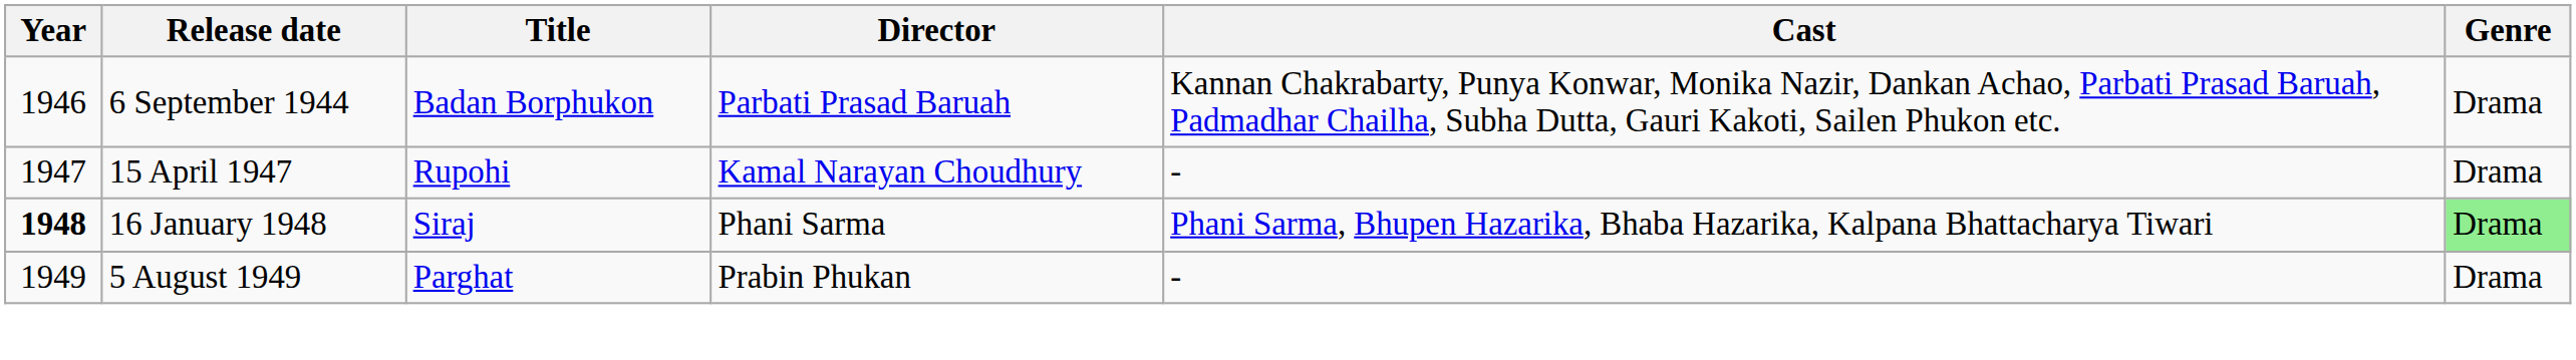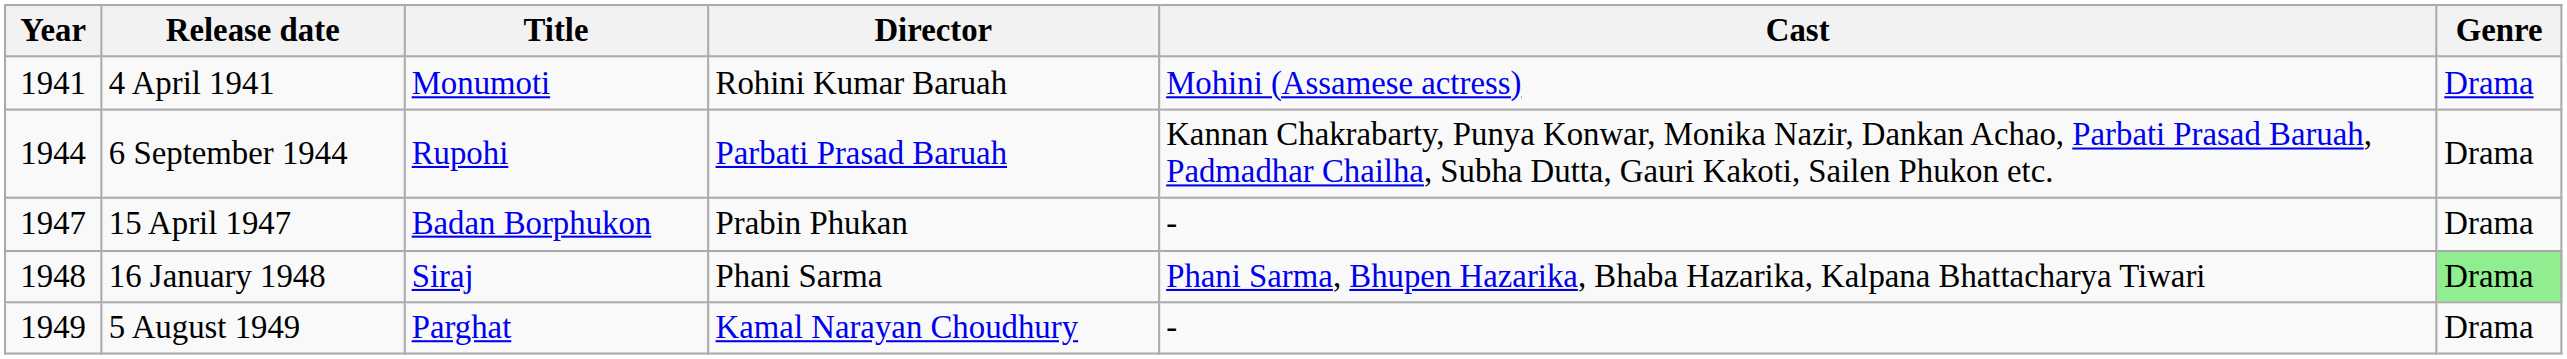+ row: 1941 | 4 April 1941 | Monumoti | Rohini Kumar Baruah | Mohini (Assamese actress) | Drama
6 September 1944 | Year: 1946 -> 1944
6 September 1944 | Title: Badan Borphukon -> Rupohi
15 April 1947 | Title: Rupohi -> Badan Borphukon
15 April 1947 | Director: Kamal Narayan Choudhury -> Prabin Phukan
16 January 1948 | Year: bold -> normal
5 August 1949 | Director: Prabin Phukan -> Kamal Narayan Choudhury
